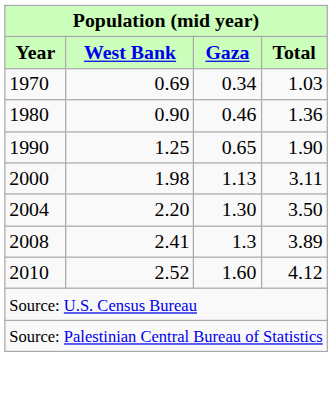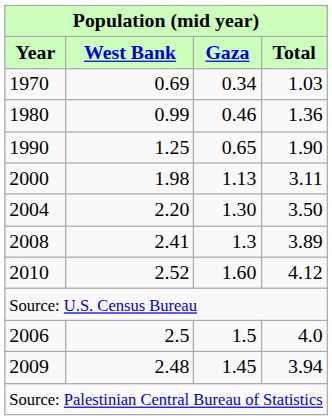1980 | West Bank: 0.90 -> 0.99
+ row: 2006 | 2.5 | 1.5 | 4.0
+ row: 2009 | 2.48 | 1.45 | 3.94
